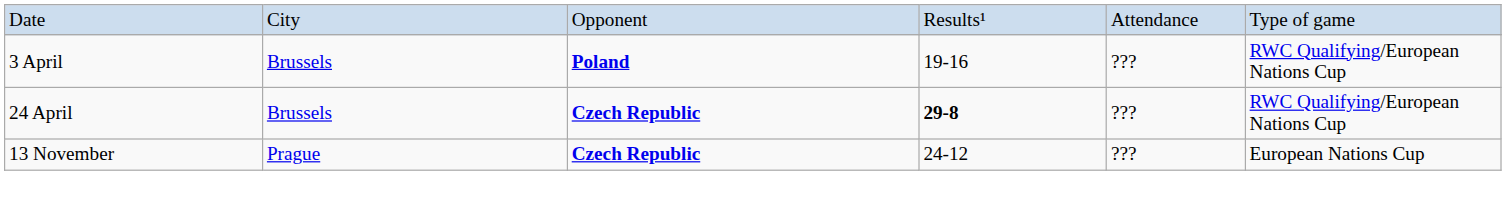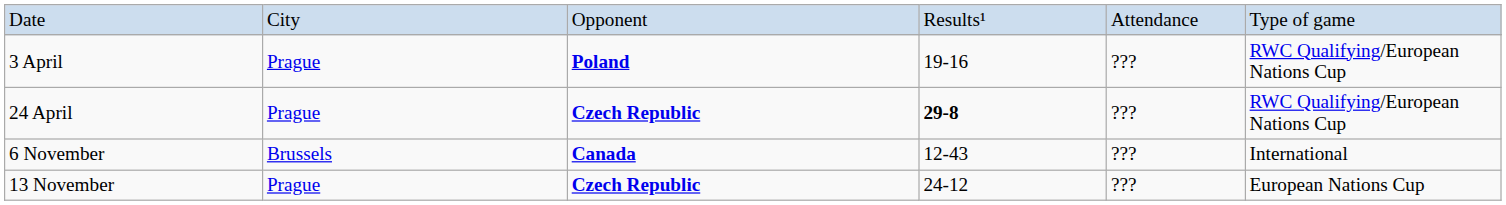3 April | column 2: Brussels -> Prague
24 April | column 2: Brussels -> Prague
+ row: 6 November | Brussels | Canada | 12-43 | ??? | International
